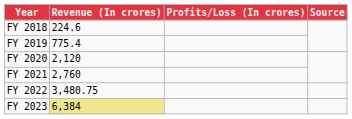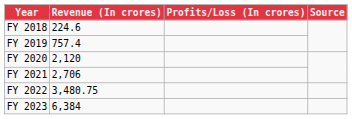FY 2019 | Revenue (In crores): 775.4 -> 757.4
FY 2021 | Revenue (In crores): 2,760 -> 2,706
FY 2023 | Revenue (In crores): khaki background -> no background
